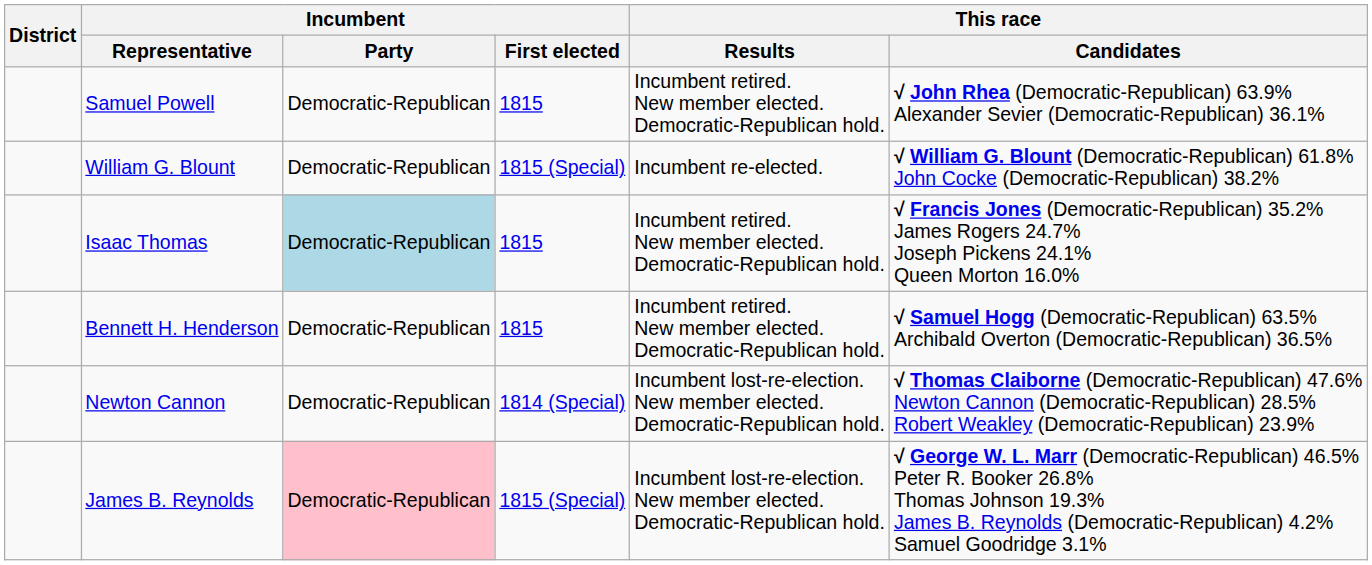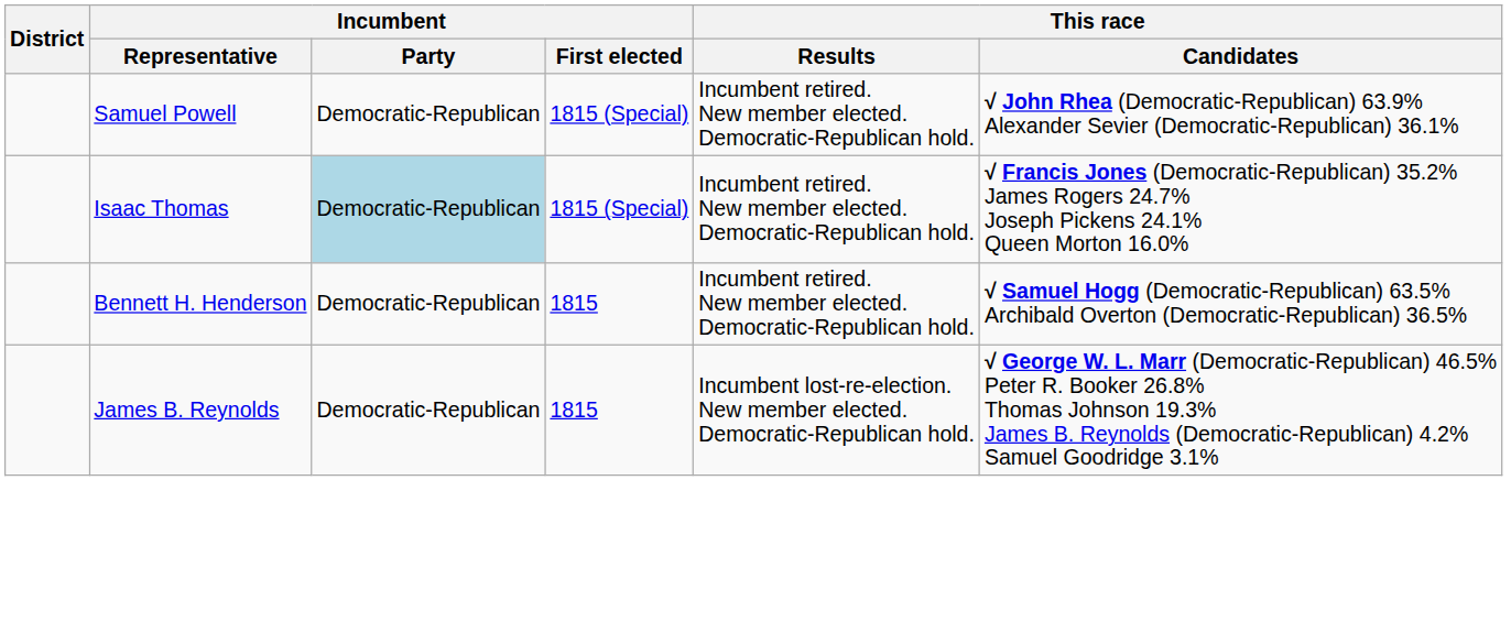Samuel Powell | Incumbent / First elected: 1815 -> 1815 (Special)
- row: William G. Blount | Democratic-Republican | 1815 (Special) | Incumbent re-elected. | √ William G. Blount (Democratic-Republican) 61.8% John Cocke (Democratic-Republican) 38.2%
Isaac Thomas | Incumbent / First elected: 1815 -> 1815 (Special)
- row: Newton Cannon | Democratic-Republican | 1814 (Special) | Incumbent lost-re-election. New member elected. Democratic-Republican hold. | √ Thomas Claiborne (Democratic-Republican) 47.6% Newton Cannon (Democratic-Republican) 28.5% Robert Weakley (Democratic-Republican) 23.9%
James B. Reynolds | Incumbent / Party: pink background -> no background
James B. Reynolds | Incumbent / First elected: 1815 (Special) -> 1815
